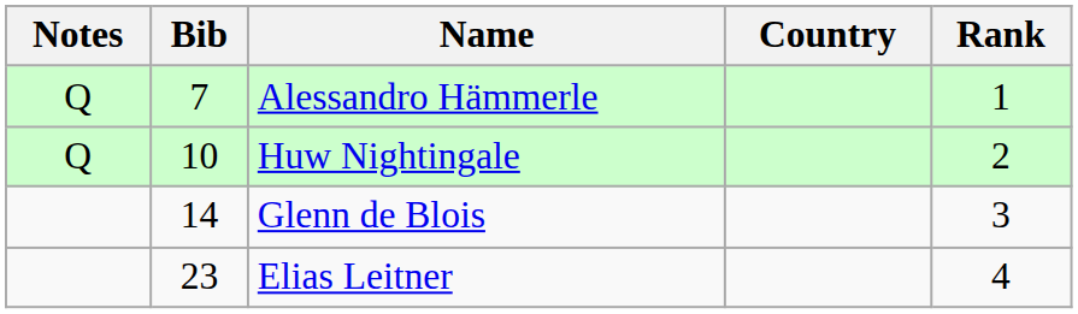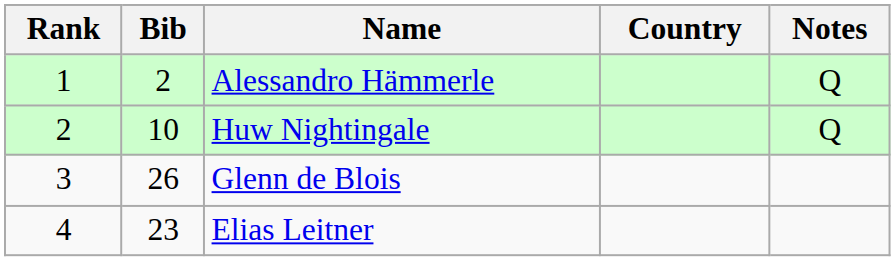columns swapped: Rank <-> Notes
Alessandro Hämmerle | Bib: 7 -> 2
Glenn de Blois | Bib: 14 -> 26
